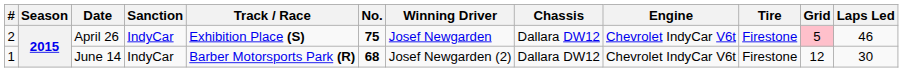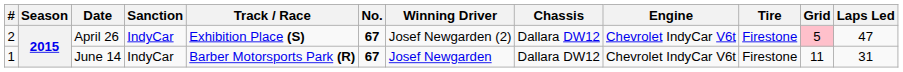April 26 | No.: 75 -> 67
April 26 | Winning Driver: Josef Newgarden -> Josef Newgarden (2)
April 26 | Laps Led: 46 -> 47
June 14 | No.: 68 -> 67
June 14 | Winning Driver: Josef Newgarden (2) -> Josef Newgarden
June 14 | Grid: 12 -> 11
June 14 | Laps Led: 30 -> 31
